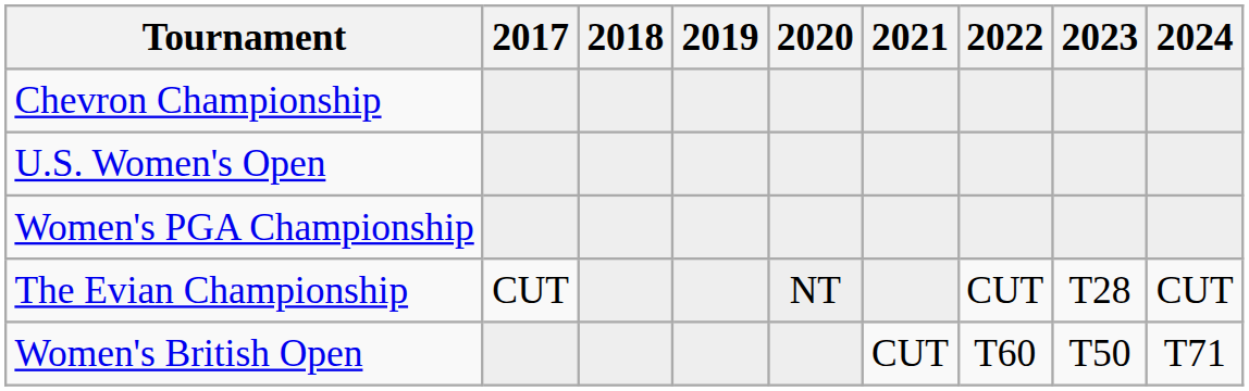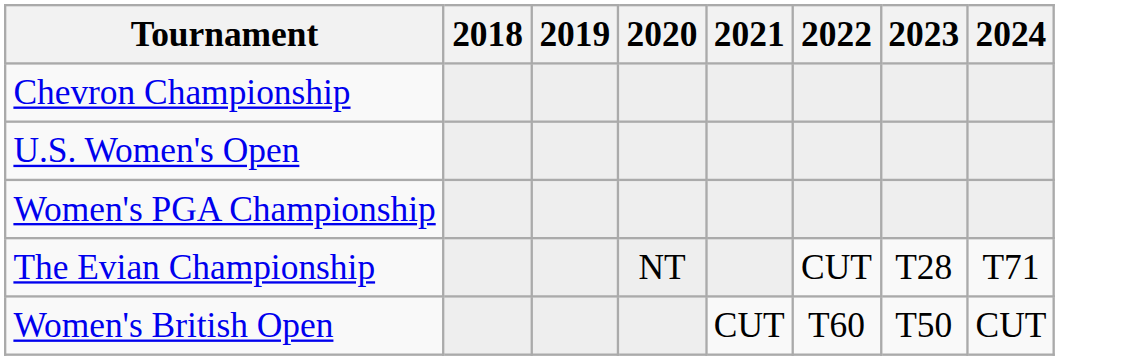- column: 2017 | CUT
The Evian Championship | 2024: CUT -> T71
Women's British Open | 2024: T71 -> CUT
